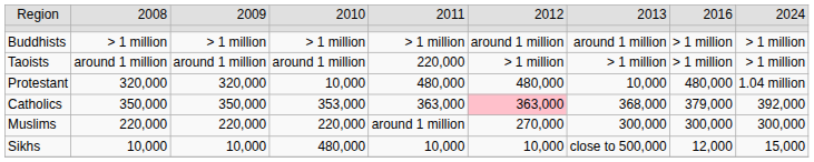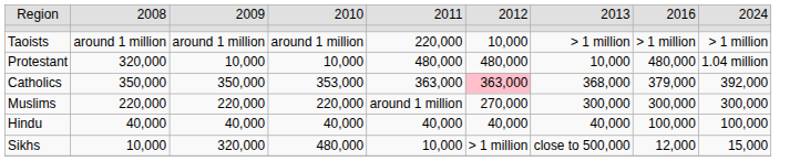- row: Buddhists | > 1 million | > 1 million | > 1 million | > 1 million | around 1 million | around 1 million | > 1 million | > 1 million
Taoists | column 6: > 1 million -> 10,000
Protestant | column 3: 320,000 -> 10,000
+ row: Hindu | 40,000 | 40,000 | 40,000 | 40,000 | 40,000 | 40,000 | 100,000 | 100,000
Sikhs | column 3: 10,000 -> 320,000
Sikhs | column 6: 10,000 -> > 1 million
